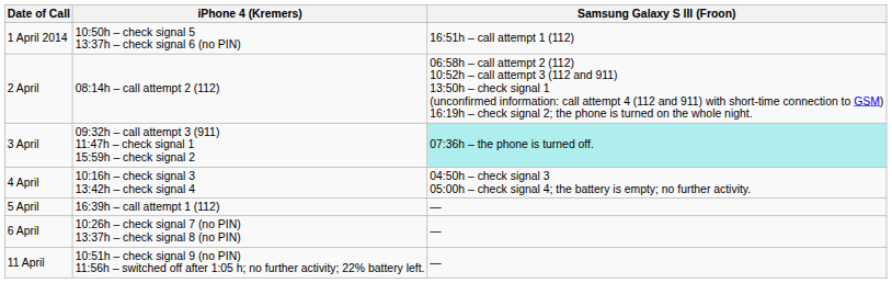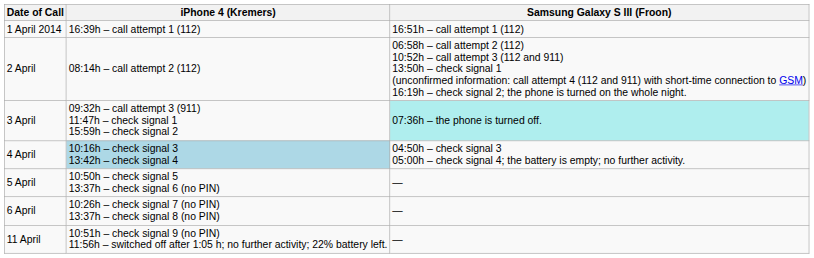1 April 2014 | iPhone 4 (Kremers): 10:50h – check signal 5 13:37h – check signal 6 (no PIN) -> 16:39h – call attempt 1 (112)
4 April | iPhone 4 (Kremers): no background -> lightblue background
5 April | iPhone 4 (Kremers): 16:39h – call attempt 1 (112) -> 10:50h – check signal 5 13:37h – check signal 6 (no PIN)
